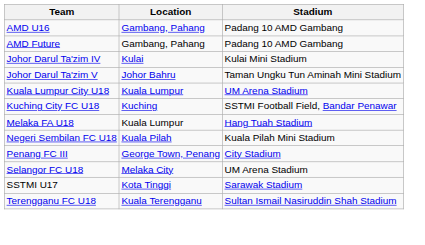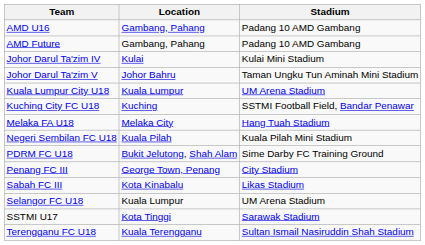Melaka FA U18 | Location: Kuala Lumpur -> Melaka City
+ row: PDRM FC U18 | Bukit Jelutong, Shah Alam | Sime Darby FC Training Ground
+ row: Sabah FC III | Kota Kinabalu | Likas Stadium
Selangor FC U18 | Location: Melaka City -> Kuala Lumpur
